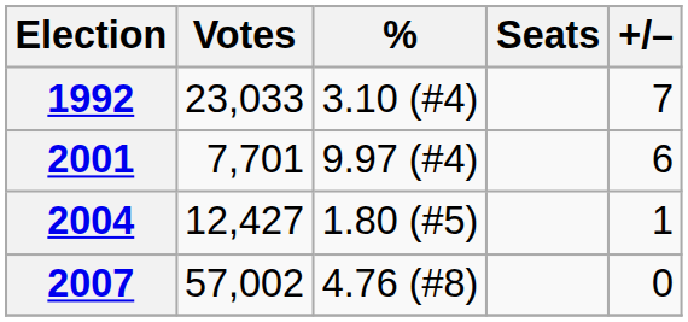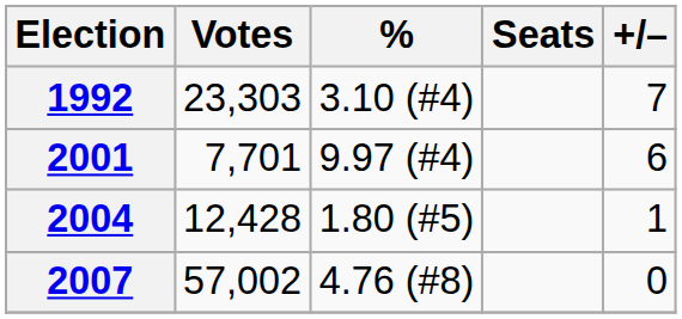1992 | Votes: 23,033 -> 23,303
2004 | Votes: 12,427 -> 12,428
